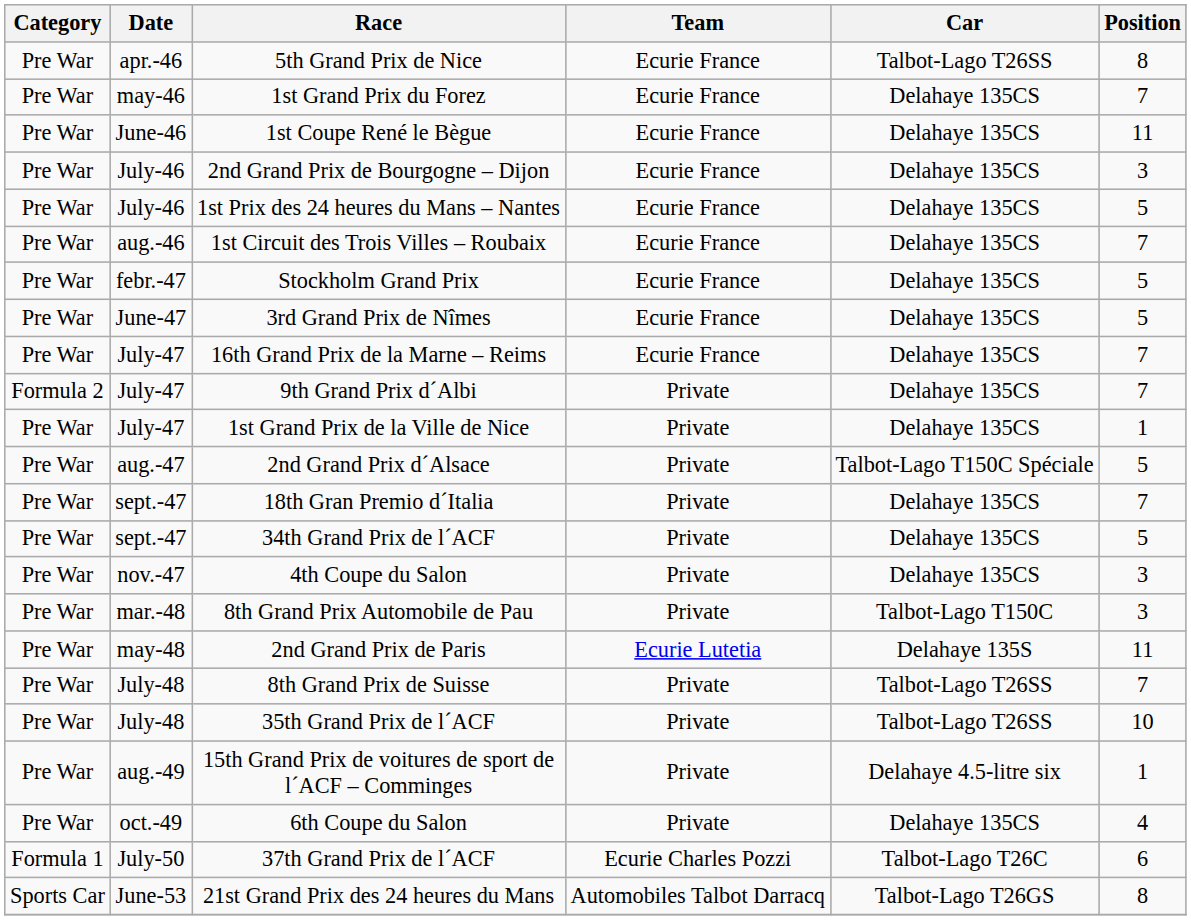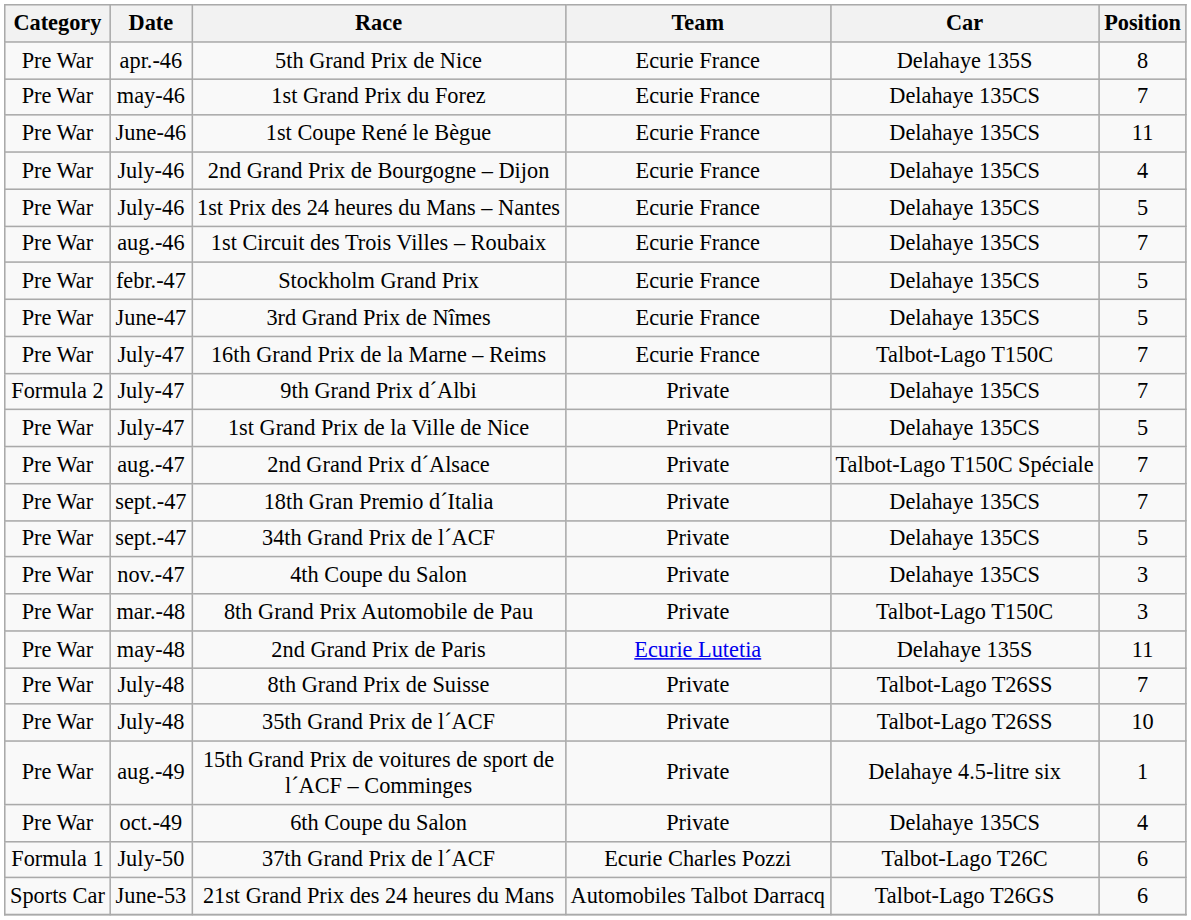5th Grand Prix de Nice | Car: Talbot-Lago T26SS -> Delahaye 135S
2nd Grand Prix de Bourgogne – Dijon | Position: 3 -> 4
16th Grand Prix de la Marne – Reims | Car: Delahaye 135CS -> Talbot-Lago T150C
1st Grand Prix de la Ville de Nice | Position: 1 -> 5
2nd Grand Prix d´Alsace | Position: 5 -> 7
21st Grand Prix des 24 heures du Mans | Position: 8 -> 6
